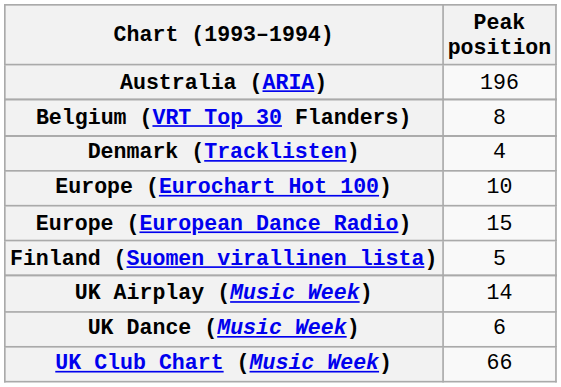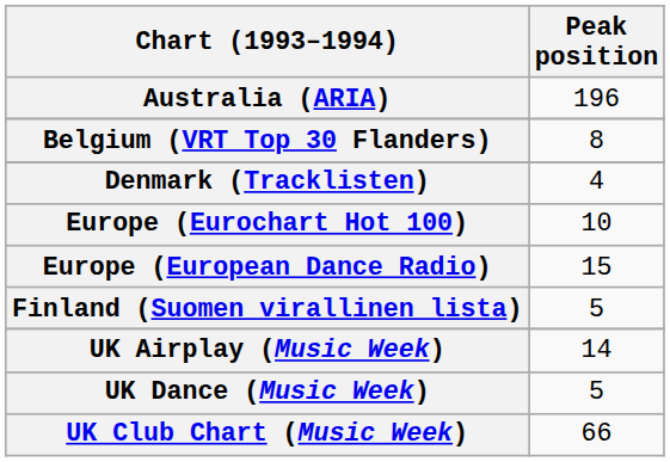UK Dance (Music Week) | Peak position: 6 -> 5
